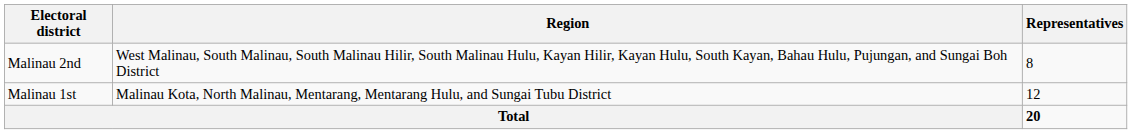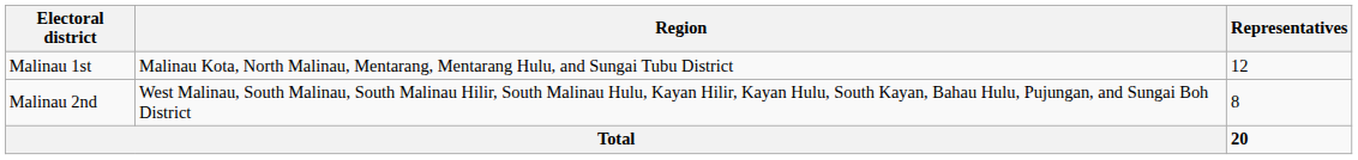rows swapped: Malinau 1st <-> Malinau 2nd
